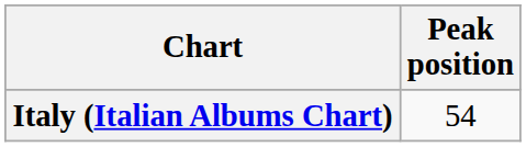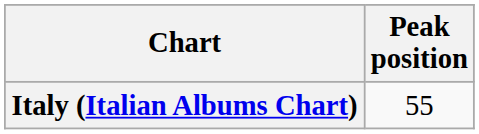Italy (Italian Albums Chart) | Peak position: 54 -> 55
